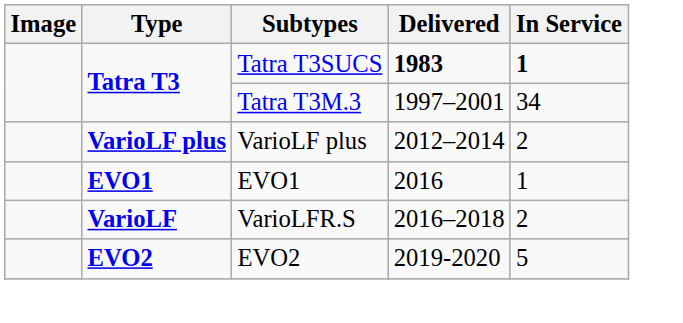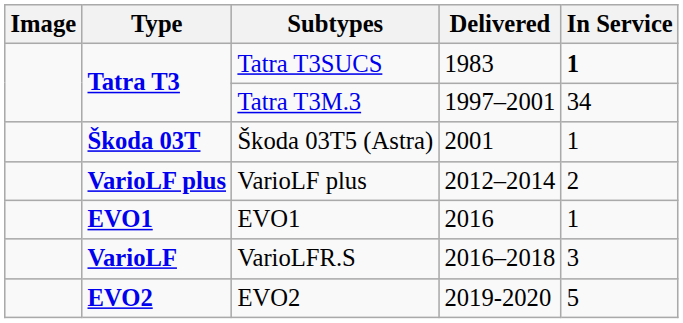Tatra T3SUCS | Delivered: bold -> normal
+ row: Škoda 03T | Škoda 03T5 (Astra) | 2001 | 1
VarioLFR.S | In Service: 2 -> 3
